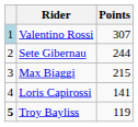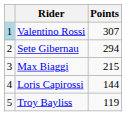Sete Gibernau | Points: 244 -> 294
Loris Capirossi | Points: 141 -> 144
Troy Bayliss | column 1: bold -> normal
